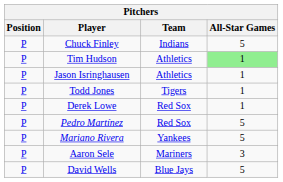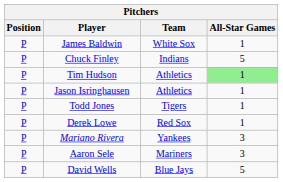+ row: P | James Baldwin | White Sox | 1
- row: P | Pedro Martínez | Red Sox | 5
Mariano Rivera | All-Star Games: 5 -> 3
